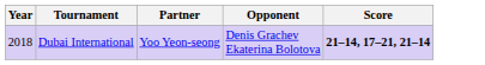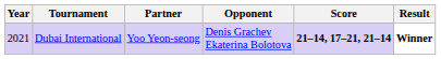+ column: Result | Winner
Dubai International | Year: 2018 -> 2021
